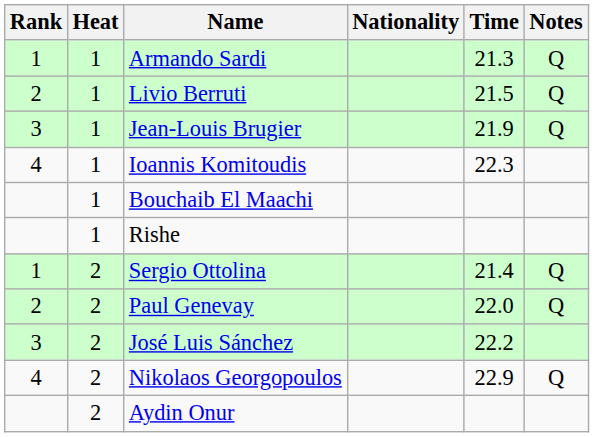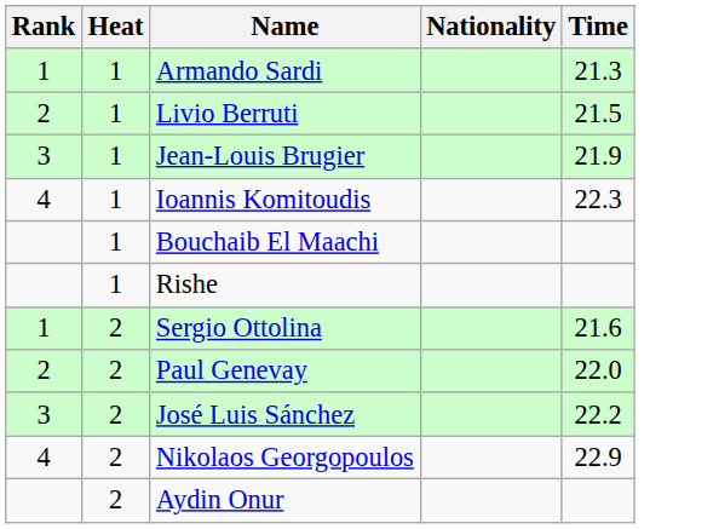- column: Notes | Q | Q | Q | Q | Q | Q
Sergio Ottolina | Time: 21.4 -> 21.6
